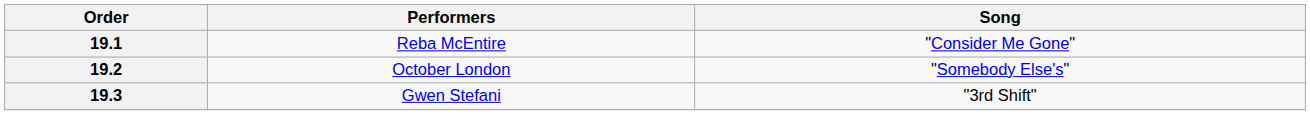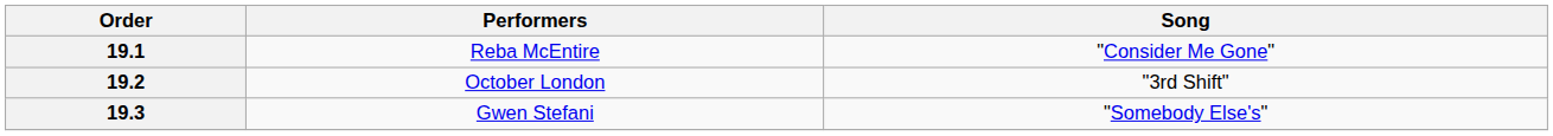19.2 | Song: "Somebody Else's" -> "3rd Shift"
19.3 | Song: "3rd Shift" -> "Somebody Else's"
